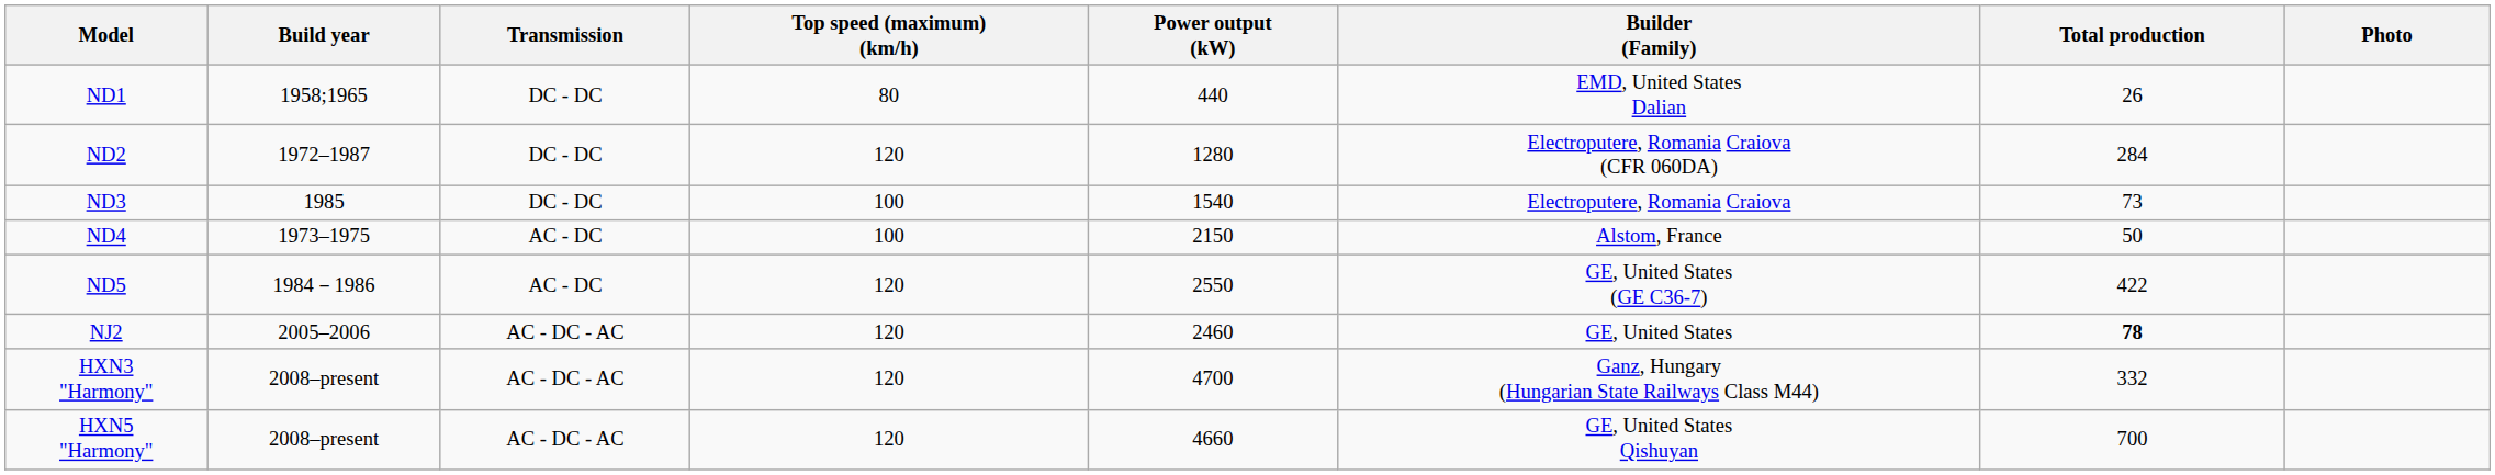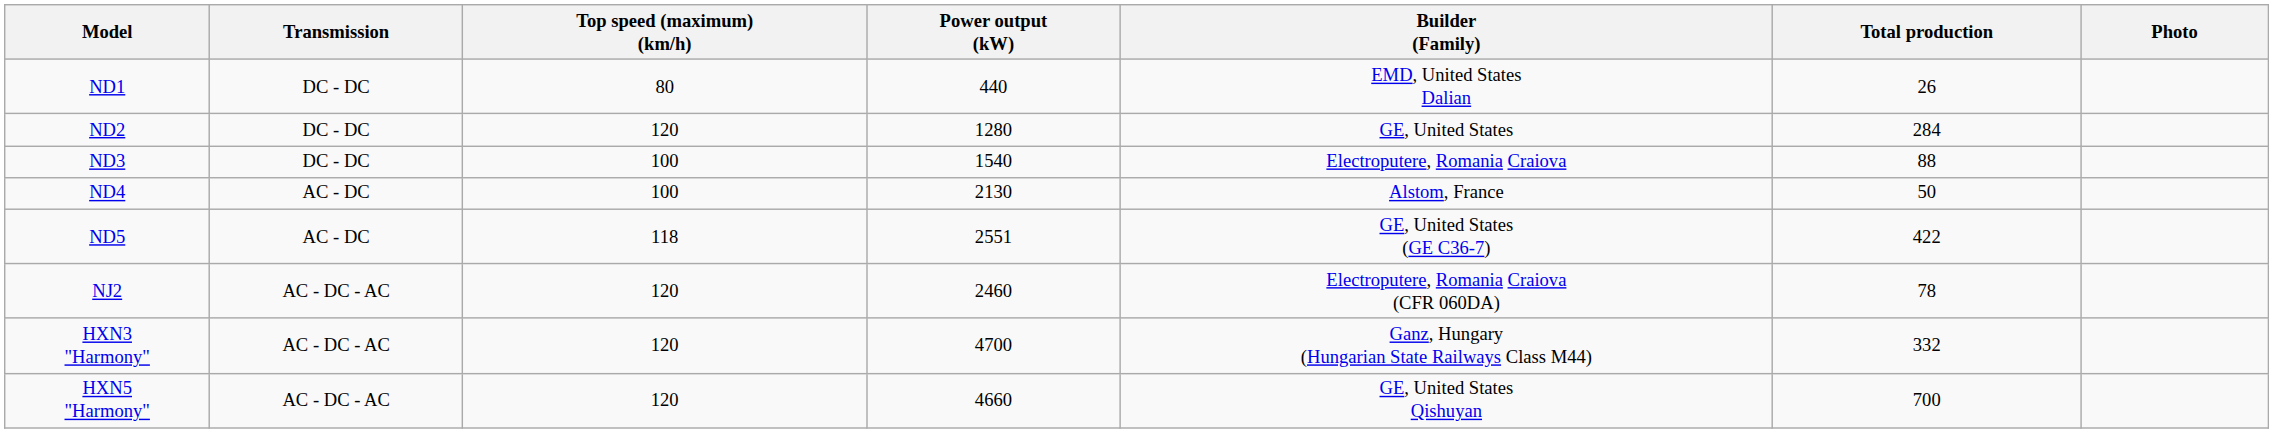- column: Build year | 1958;1965 | 1972–1987 | 1985 | 1973–1975 | 1984－1986 | 2005–2006 | 2008–present | 2008–present
ND2 | Builder (Family): Electroputere, Romania Craiova (CFR 060DA) -> GE, United States
ND3 | Total production: 73 -> 88
ND4 | Power output (kW): 2150 -> 2130
ND5 | Top speed (maximum) (km/h): 120 -> 118
ND5 | Power output (kW): 2550 -> 2551
NJ2 | Builder (Family): GE, United States -> Electroputere, Romania Craiova (CFR 060DA)
NJ2 | Total production: bold -> normal
